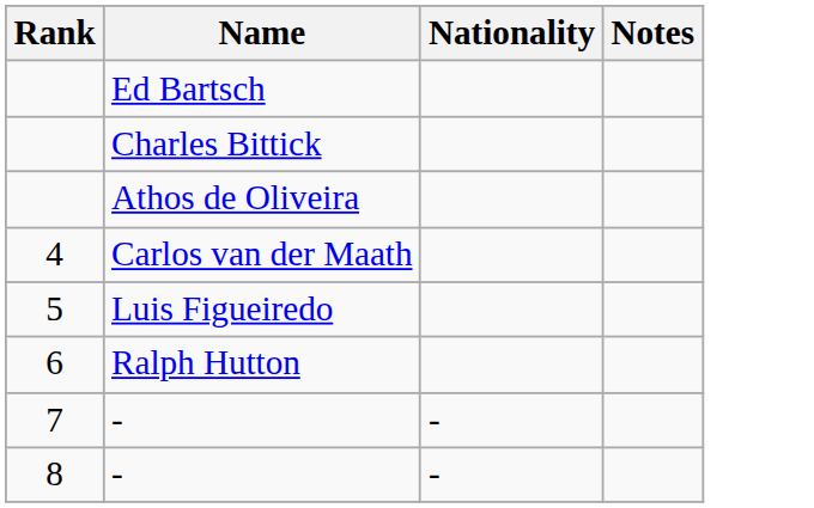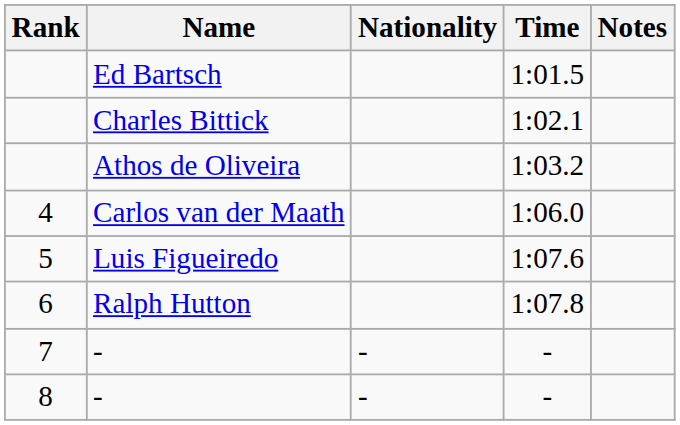+ column: Time | 1:01.5 | 1:02.1 | 1:03.2 | 1:06.0 | 1:07.6 | 1:07.8 | - | -
